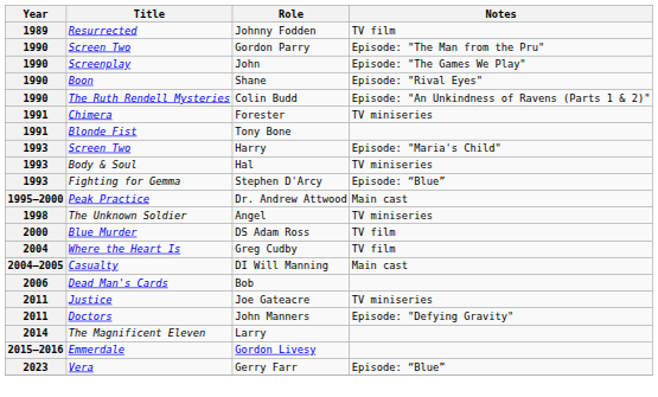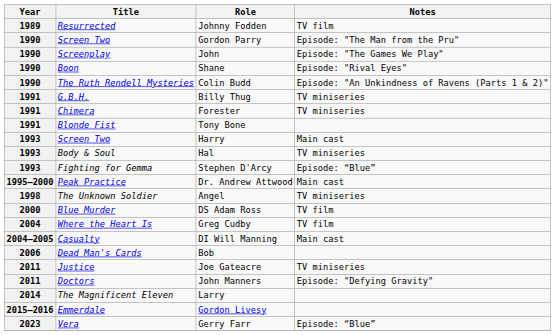+ row: 1991 | G.B.H. | Billy Thug | TV miniseries
Harry | Notes: Episode: "Maria's Child" -> Main cast
